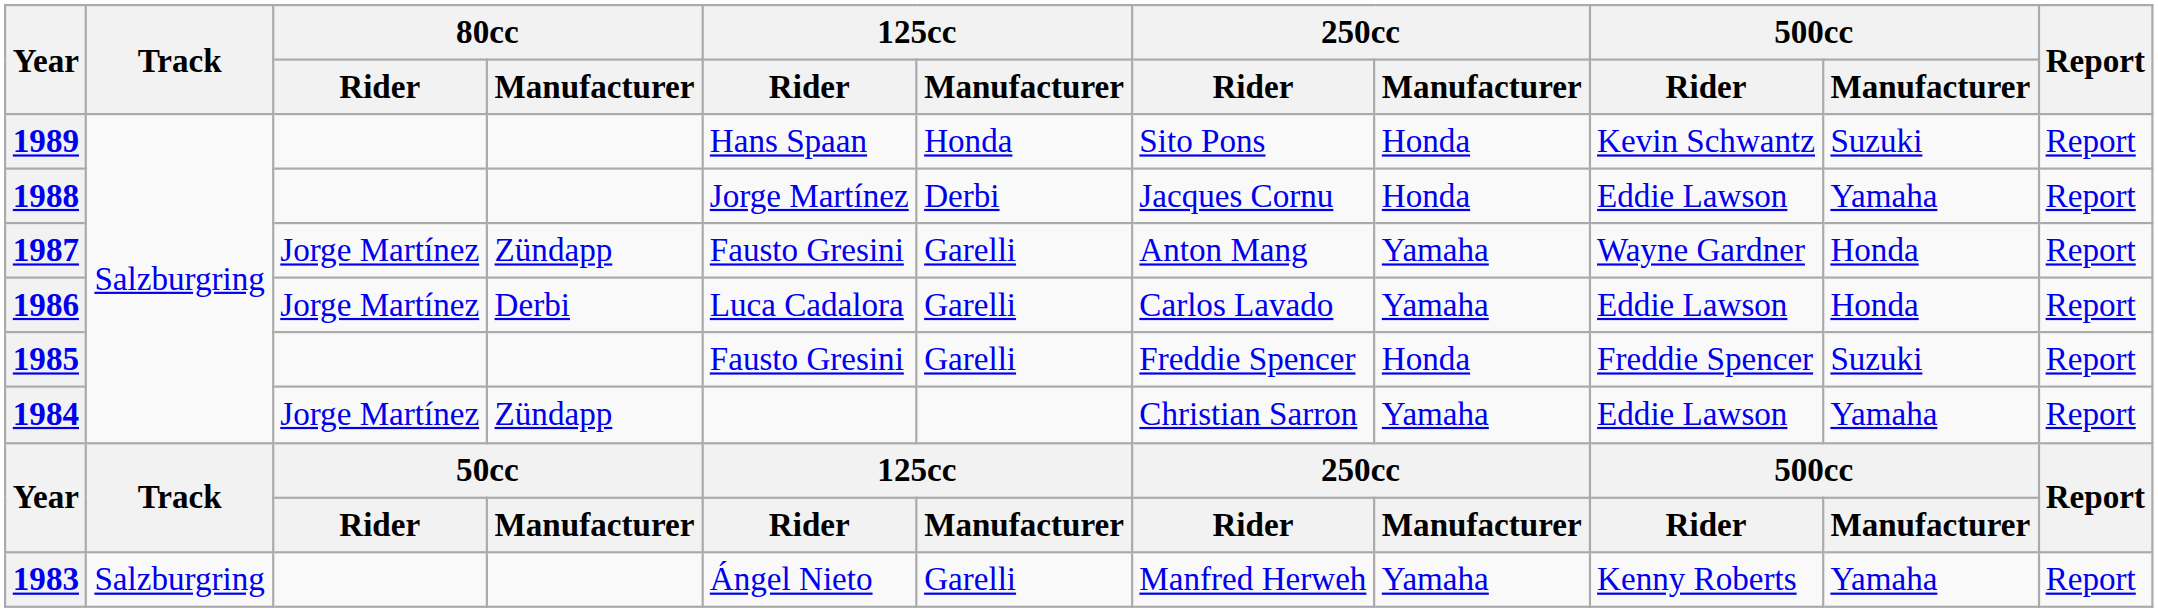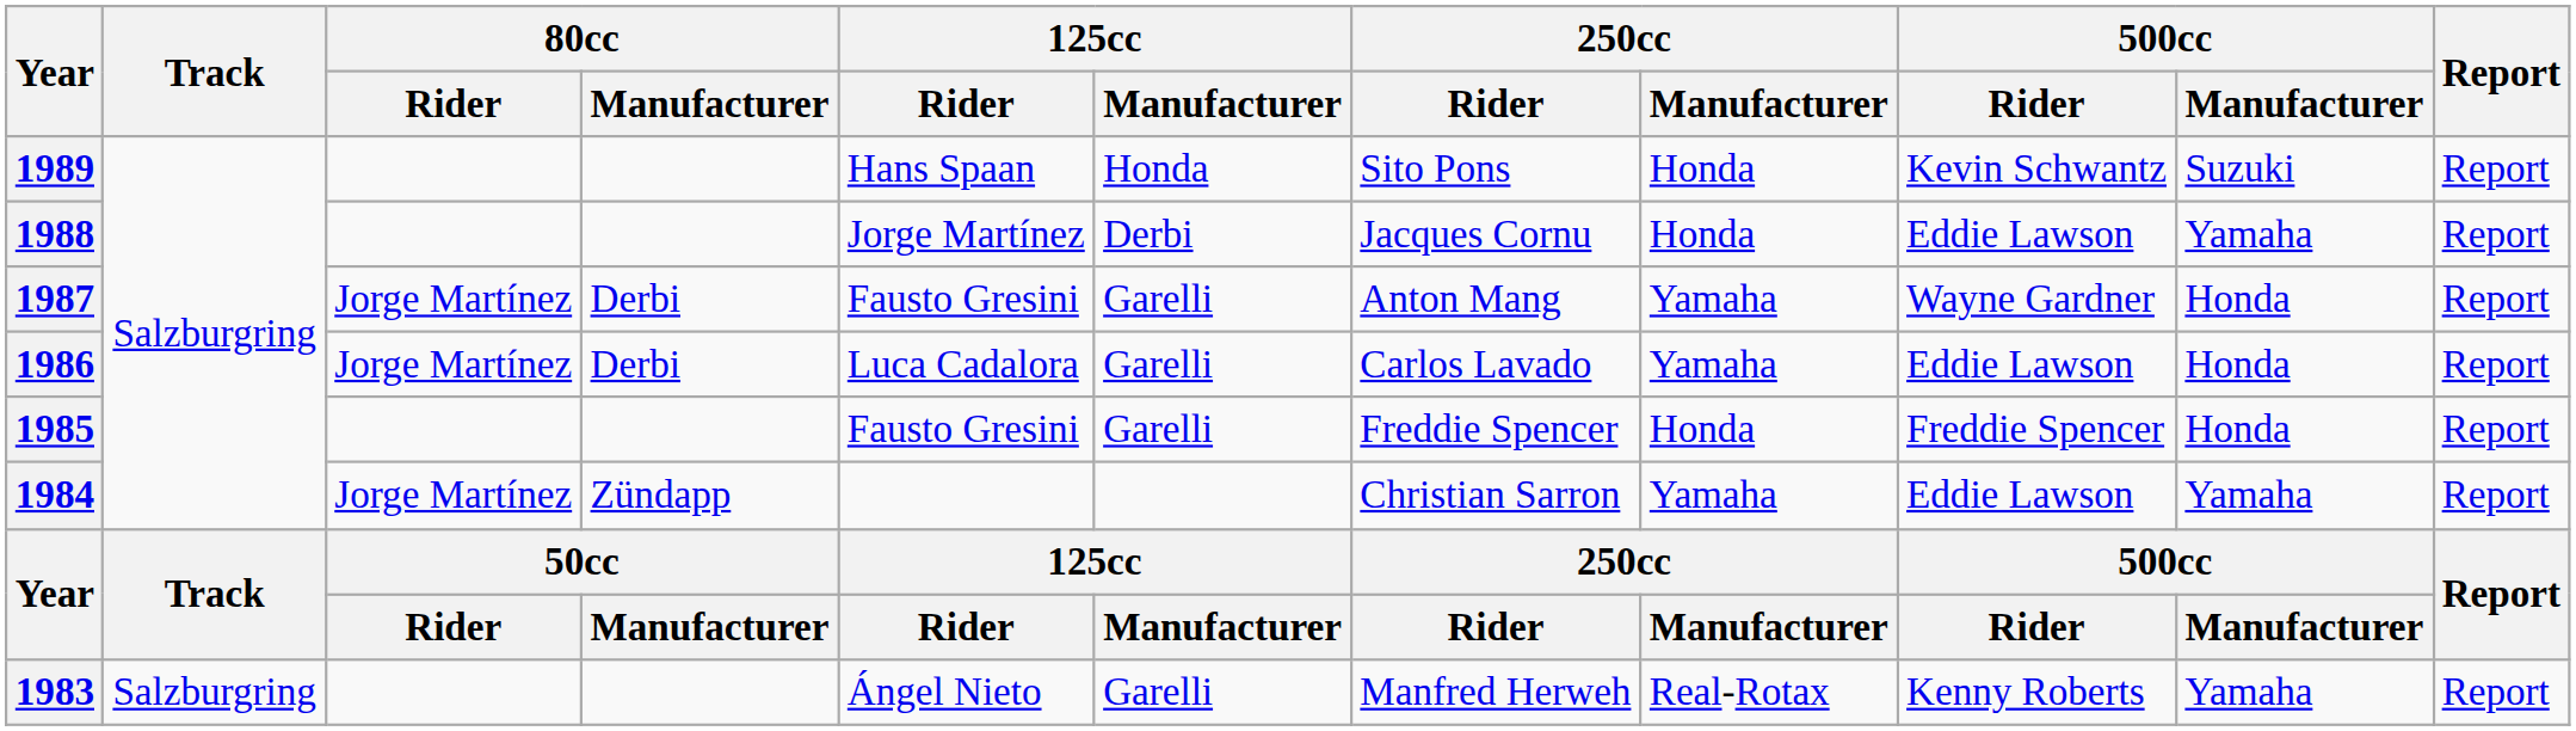1987 | 80cc / Manufacturer: Zündapp -> Derbi
1985 | 500cc / Manufacturer: Suzuki -> Honda
1983 | 250cc / Manufacturer: Yamaha -> Real-Rotax
